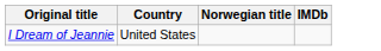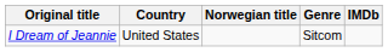+ column: Genre | Sitcom
